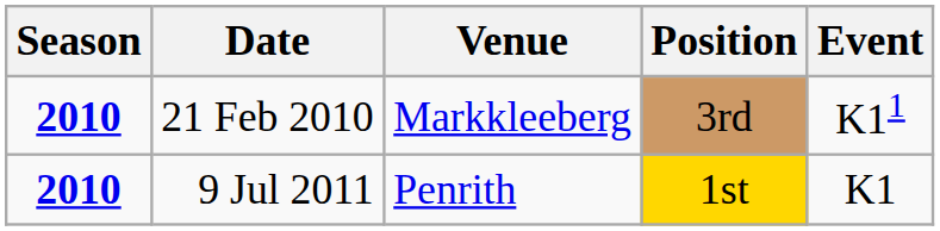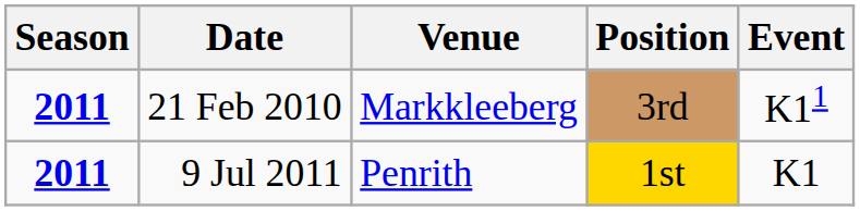21 Feb 2010 | Season: 2010 -> 2011
9 Jul 2011 | Season: 2010 -> 2011
